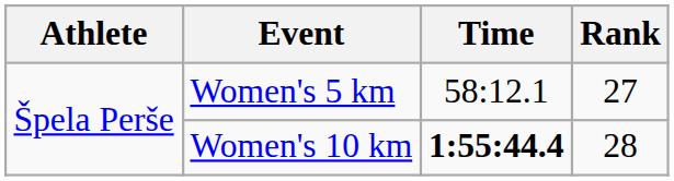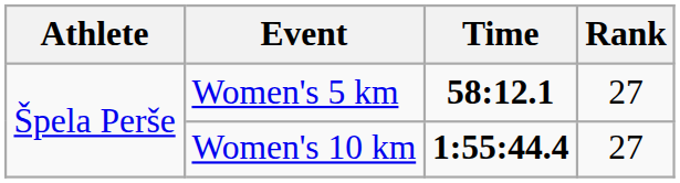Women's 5 km | Time: normal -> bold
Women's 10 km | Rank: 28 -> 27
